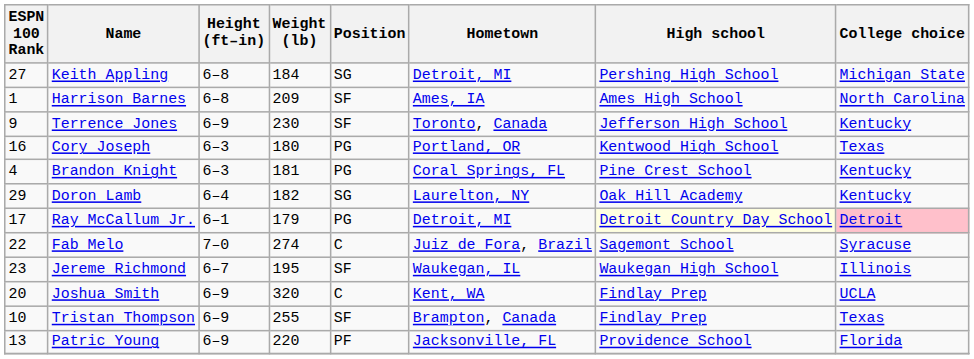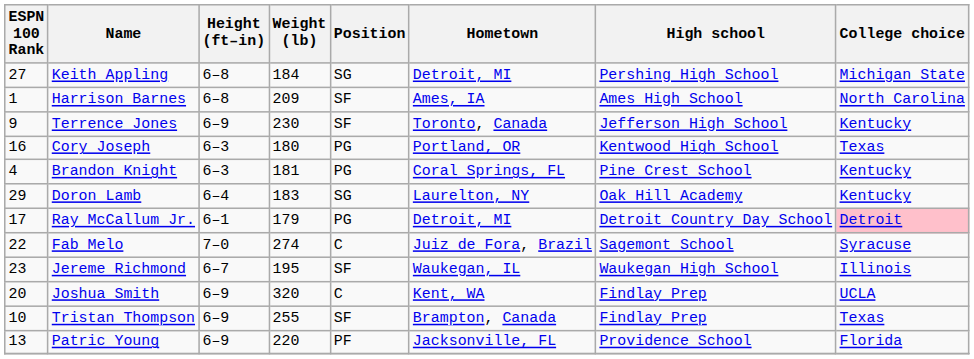Doron Lamb | Weight (lb): 182 -> 183
Ray McCallum Jr. | High school: lightyellow background -> no background
